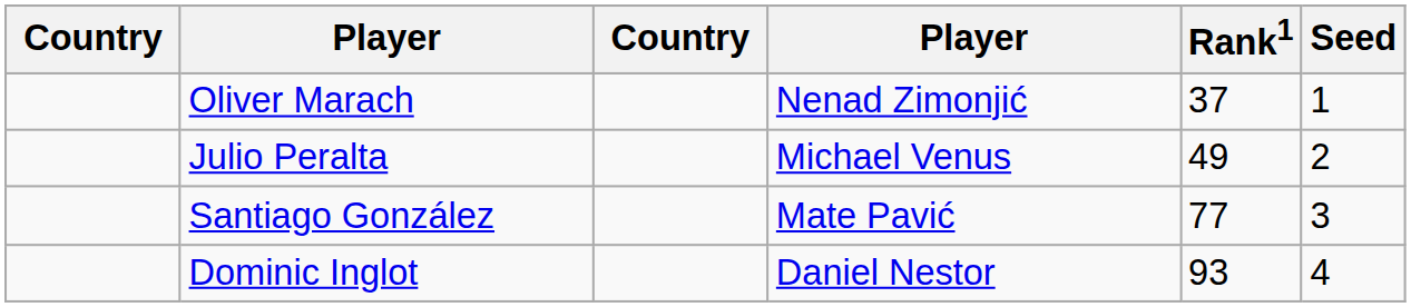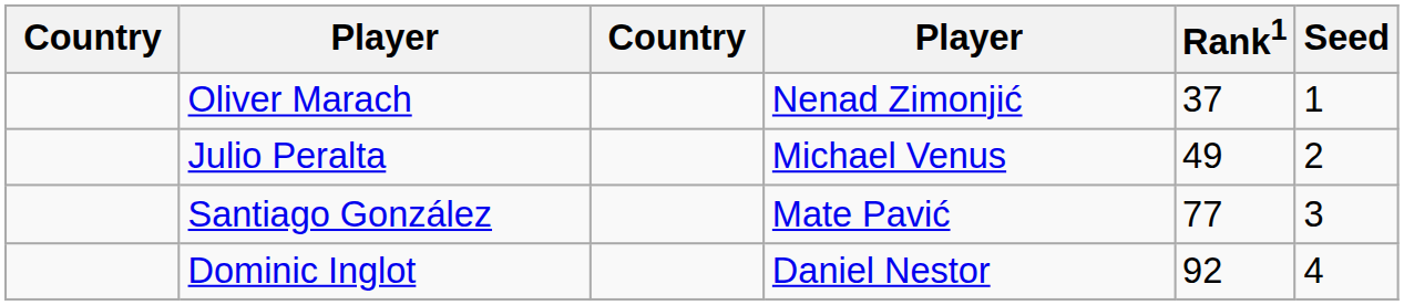Dominic Inglot | Rank1: 93 -> 92
